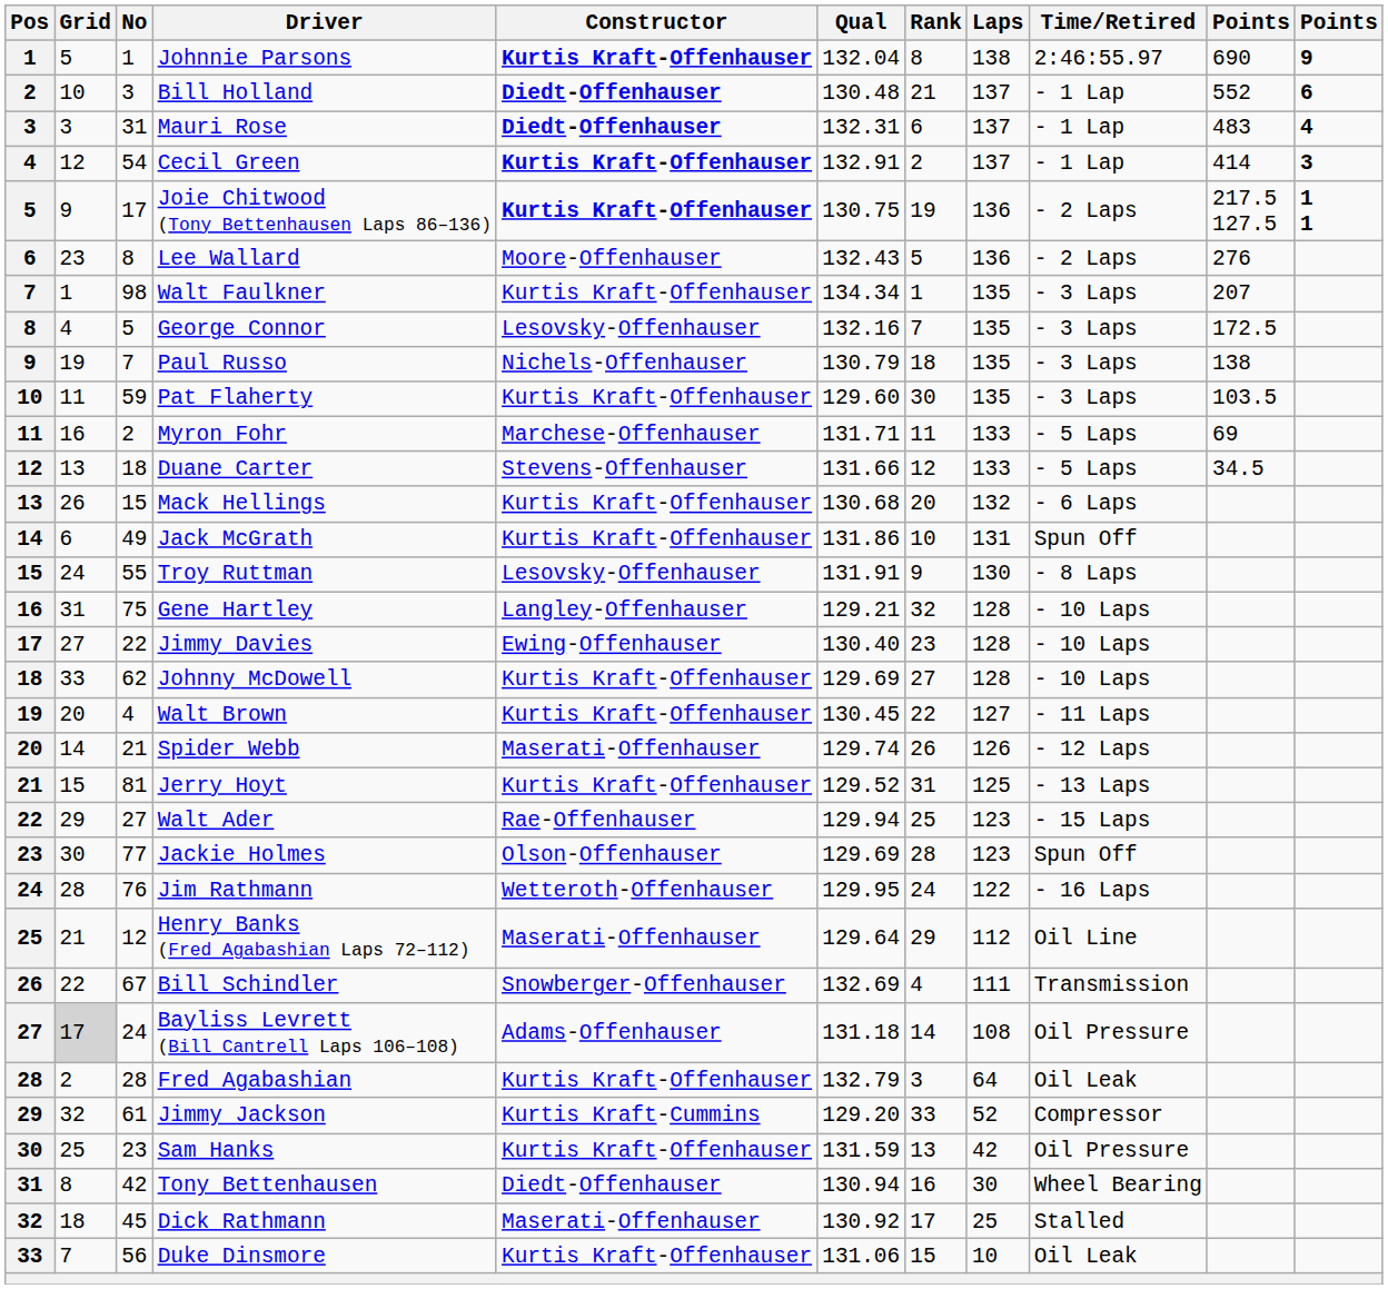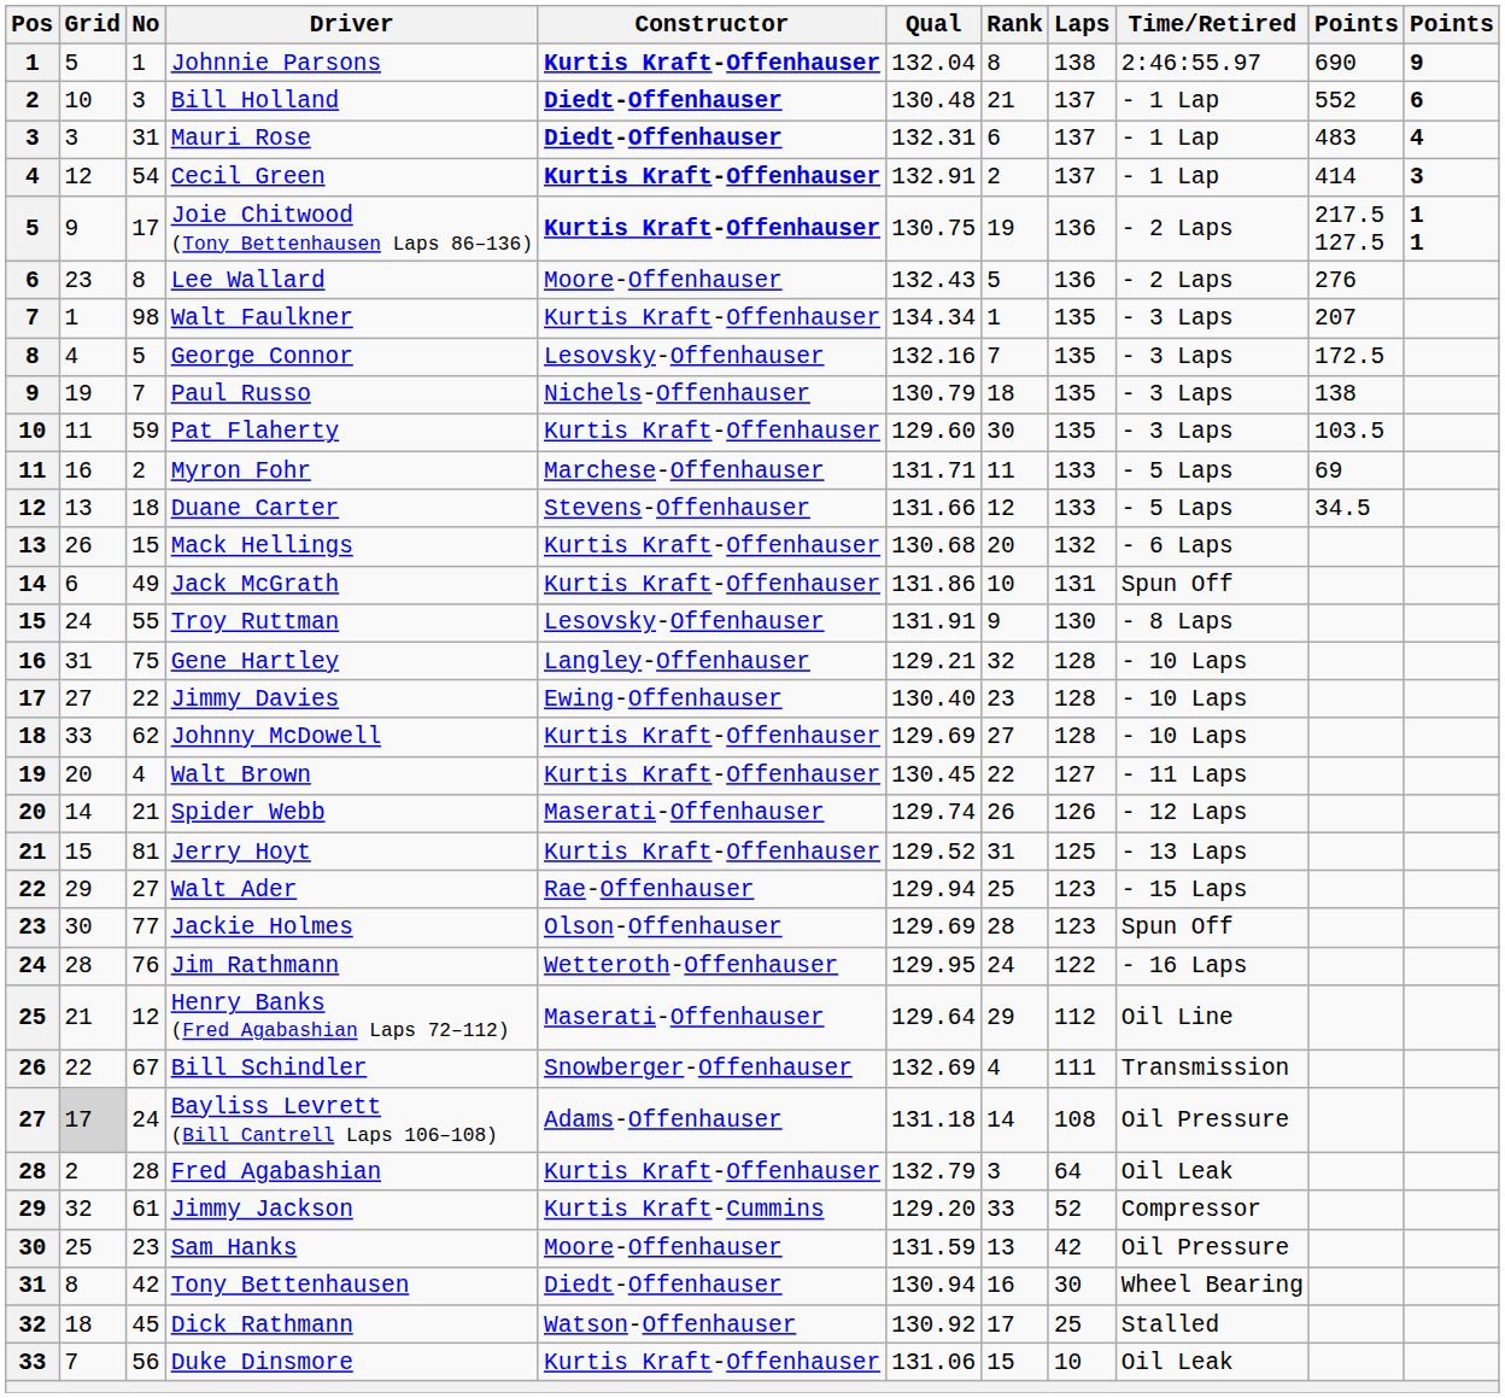Sam Hanks | Constructor: Kurtis Kraft-Offenhauser -> Moore-Offenhauser
Dick Rathmann | Constructor: Maserati-Offenhauser -> Watson-Offenhauser
